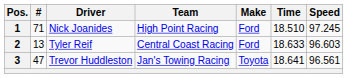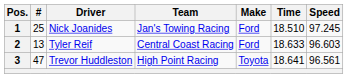1 | #: 71 -> 25
1 | Team: High Point Racing -> Jan's Towing Racing
3 | Team: Jan's Towing Racing -> High Point Racing
